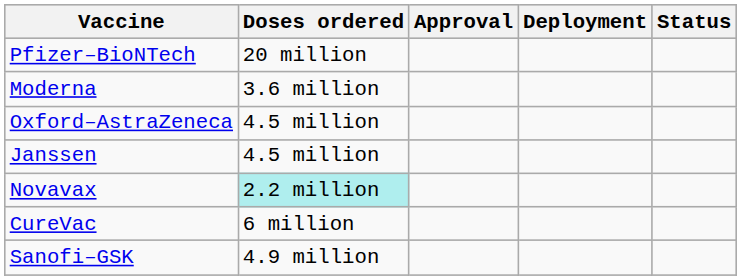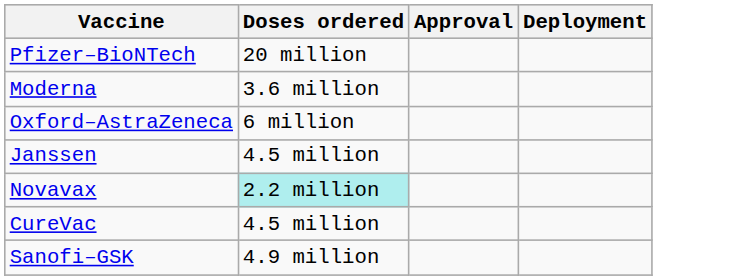- column: Status
Oxford–AstraZeneca | Doses ordered: 4.5 million -> 6 million
CureVac | Doses ordered: 6 million -> 4.5 million
